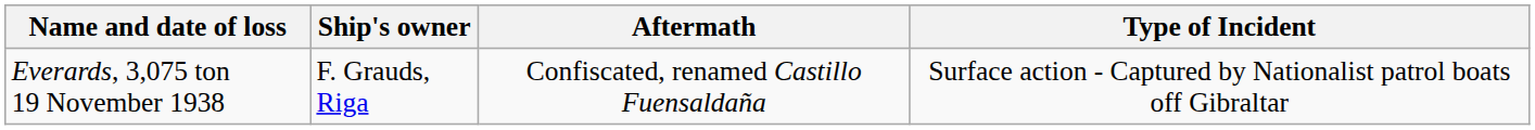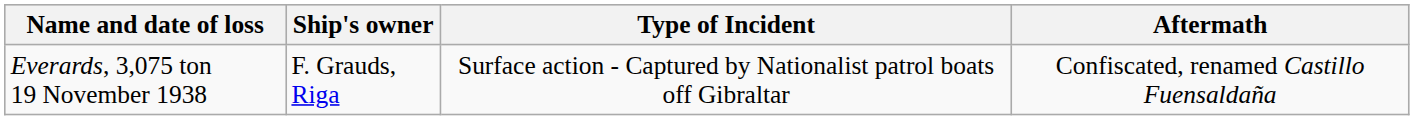columns swapped: Type of Incident <-> Aftermath
